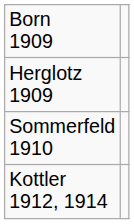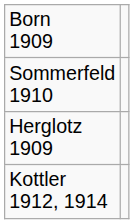rows swapped: Herglotz 1909 <-> Sommerfeld 1910
